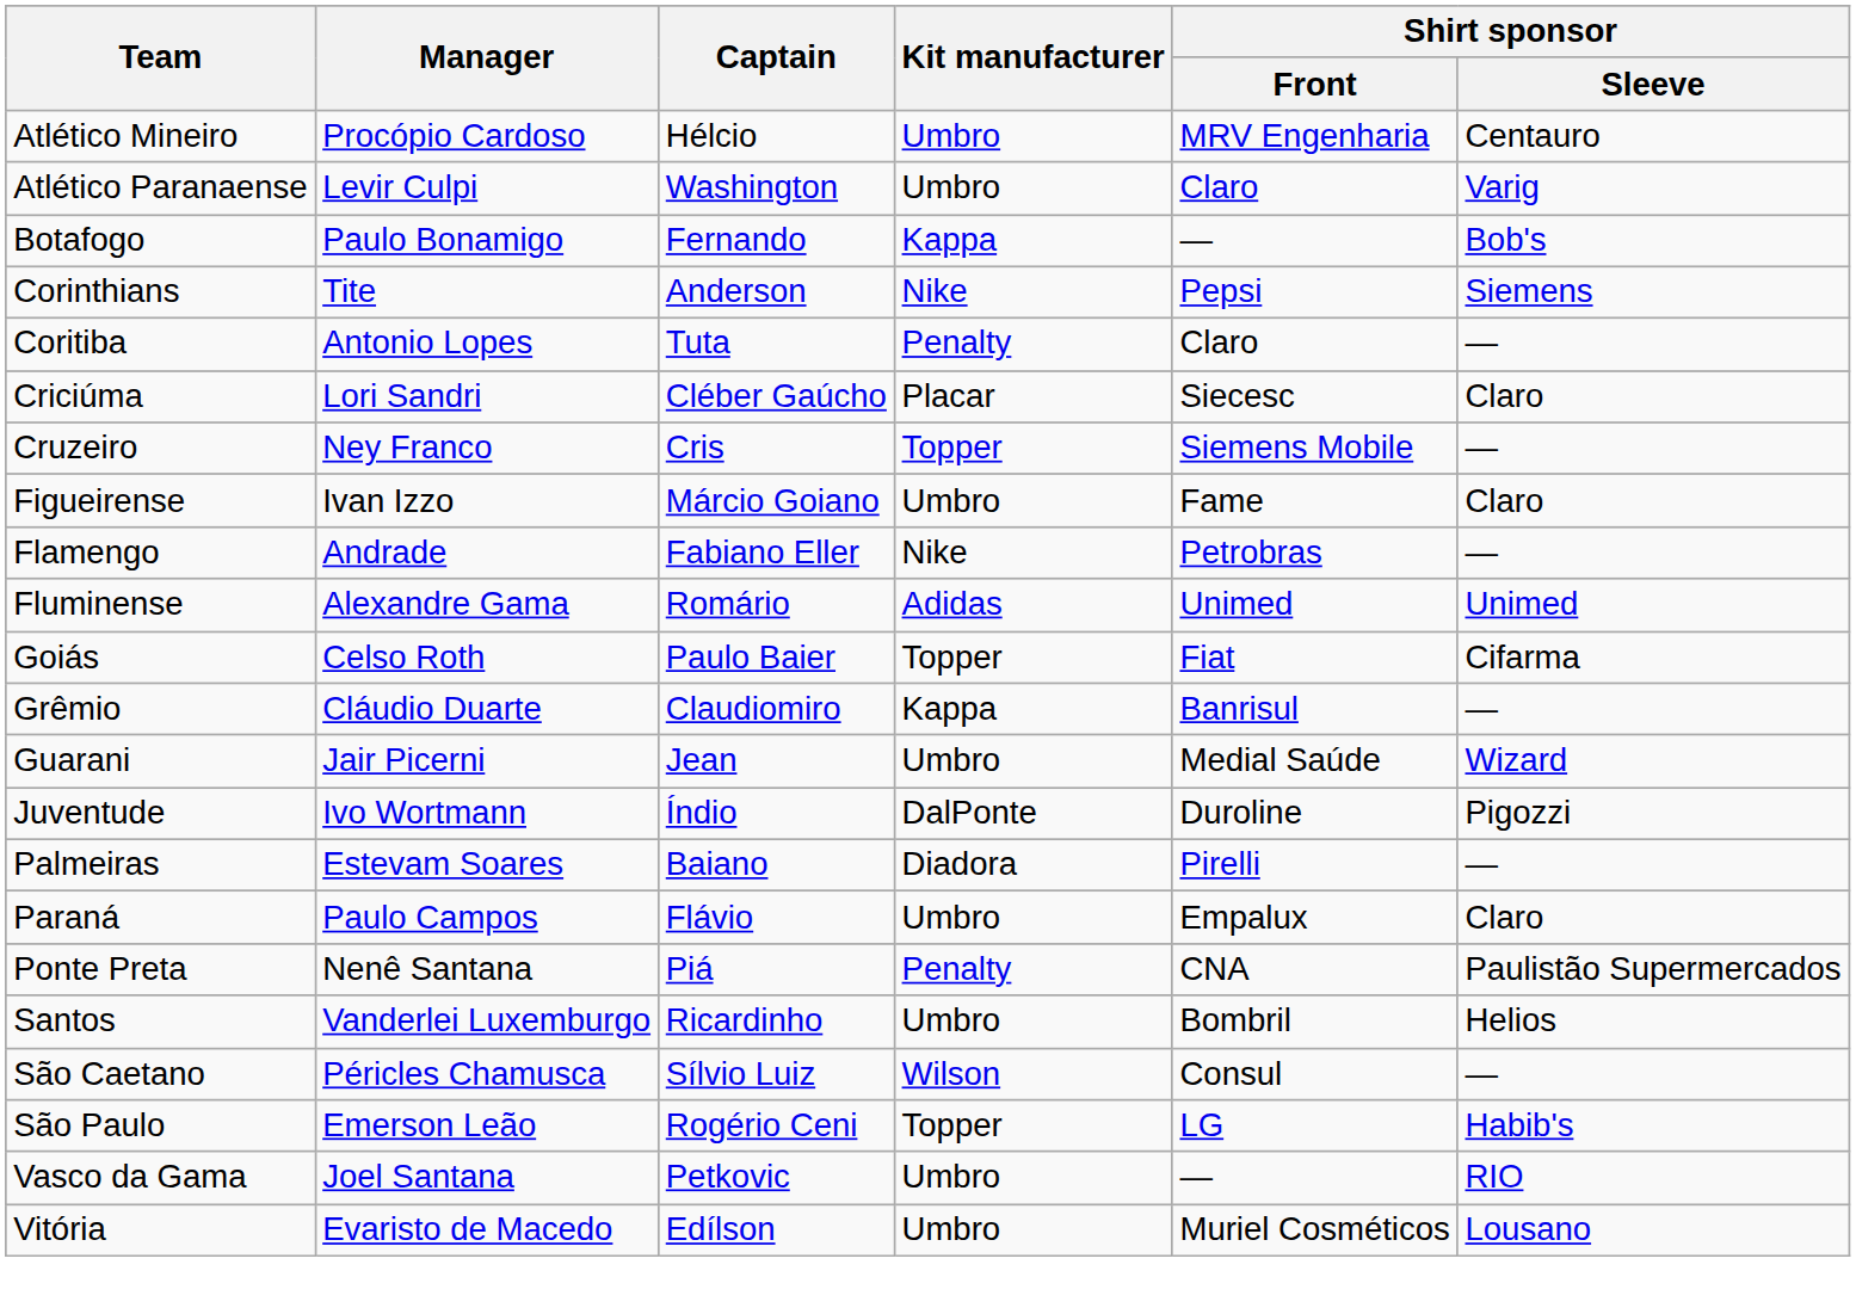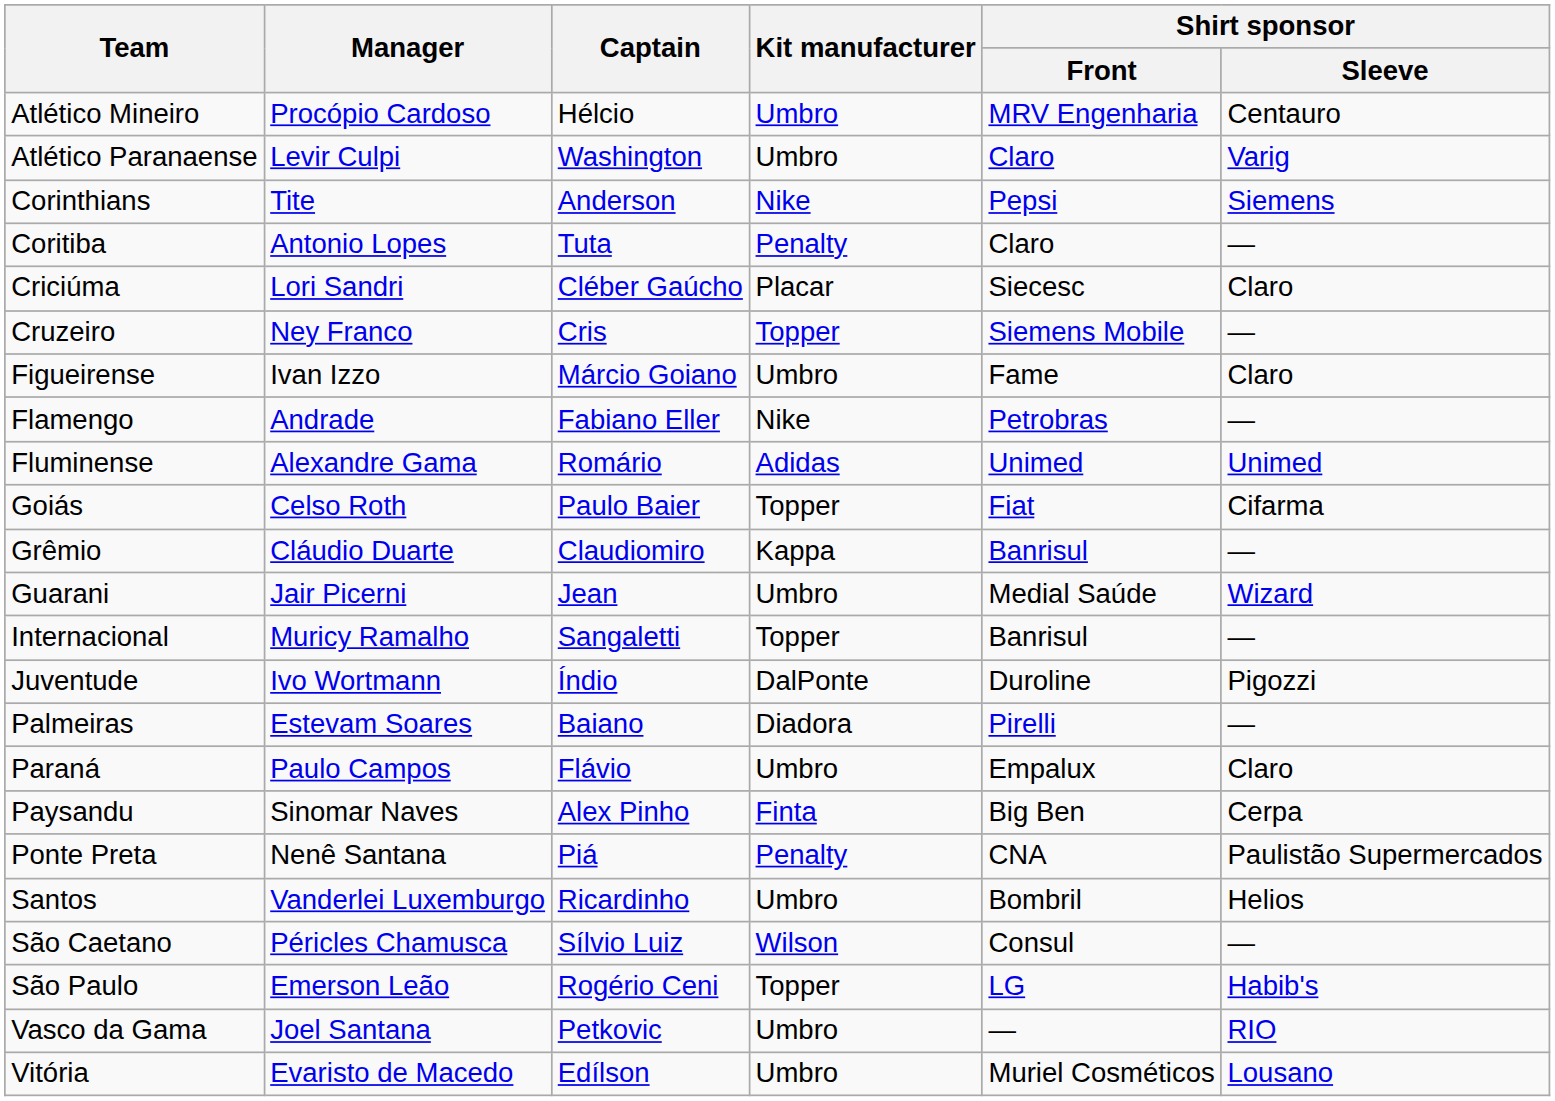- row: Botafogo | Paulo Bonamigo | Fernando | Kappa | — | Bob's
+ row: Internacional | Muricy Ramalho | Sangaletti | Topper | Banrisul | —
+ row: Paysandu | Sinomar Naves | Alex Pinho | Finta | Big Ben | Cerpa
